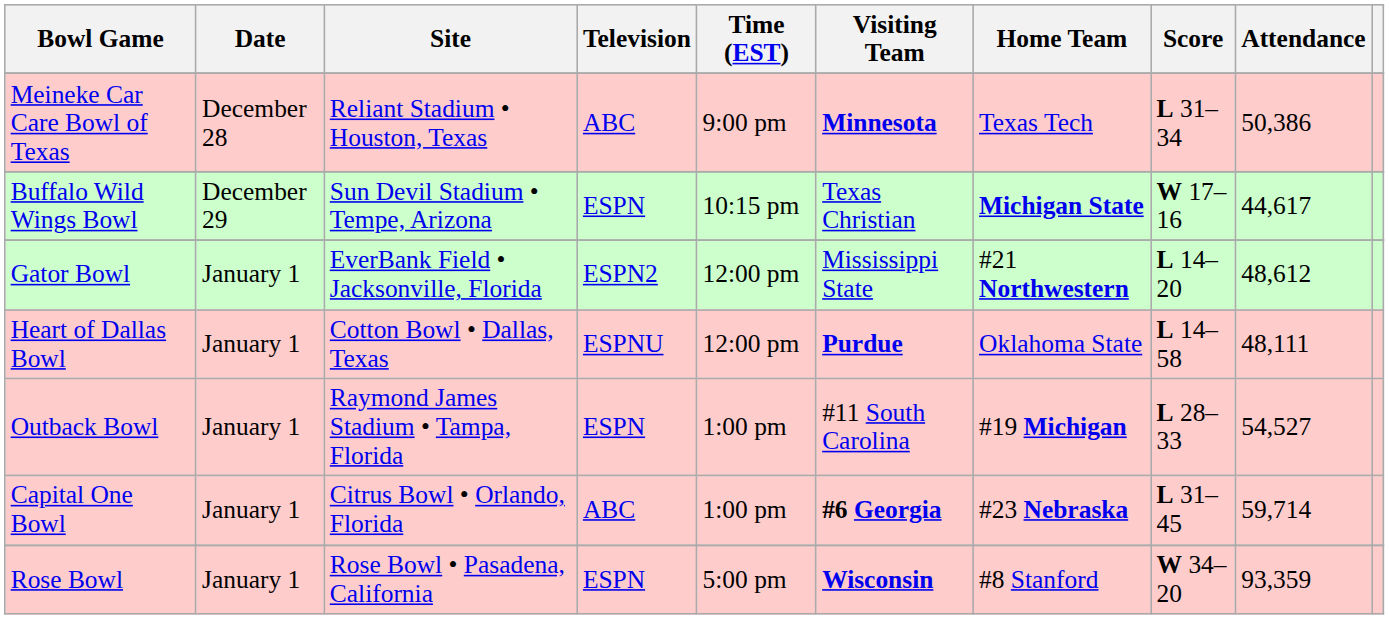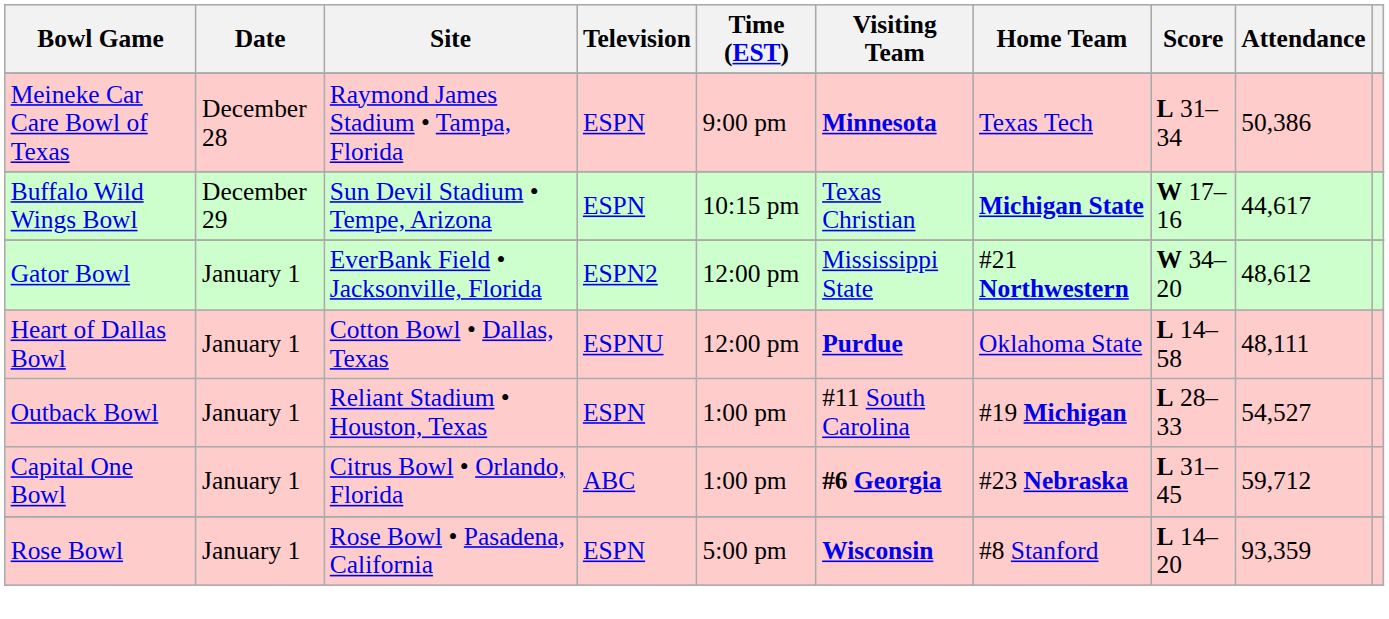Meineke Car Care Bowl of Texas | Site: Reliant Stadium • Houston, Texas -> Raymond James Stadium • Tampa, Florida
Meineke Car Care Bowl of Texas | Television: ABC -> ESPN
Gator Bowl | Score: L 14–20 -> W 34–20
Outback Bowl | Site: Raymond James Stadium • Tampa, Florida -> Reliant Stadium • Houston, Texas
Capital One Bowl | Attendance: 59,714 -> 59,712
Rose Bowl | Score: W 34–20 -> L 14–20
